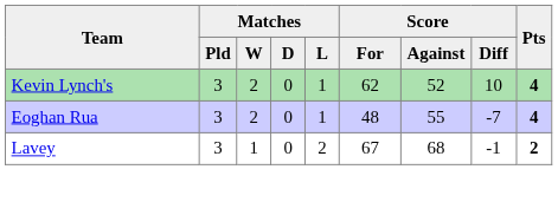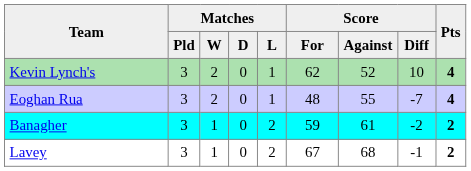+ row: Banagher | 3 | 1 | 0 | 2 | 59 | 61 | -2 | 2
